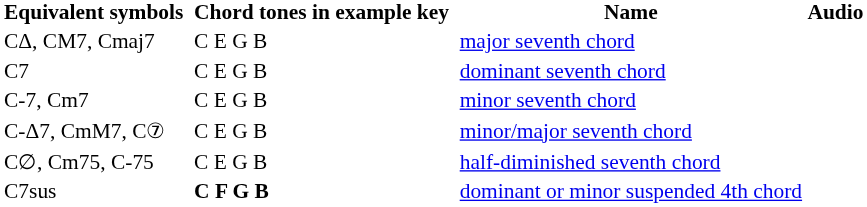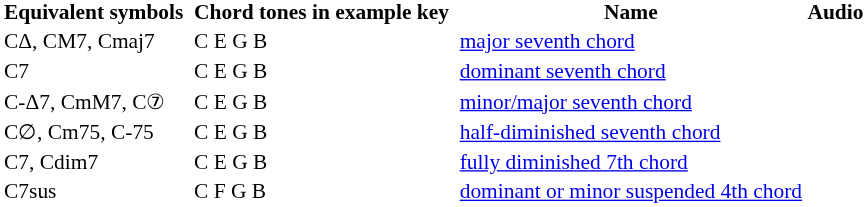- row: C-7, Cm7 | C E G B | minor seventh chord
+ row: C7, Cdim7 | C E G B | fully diminished 7th chord
C7sus | Chord tones in example key: bold -> normal
